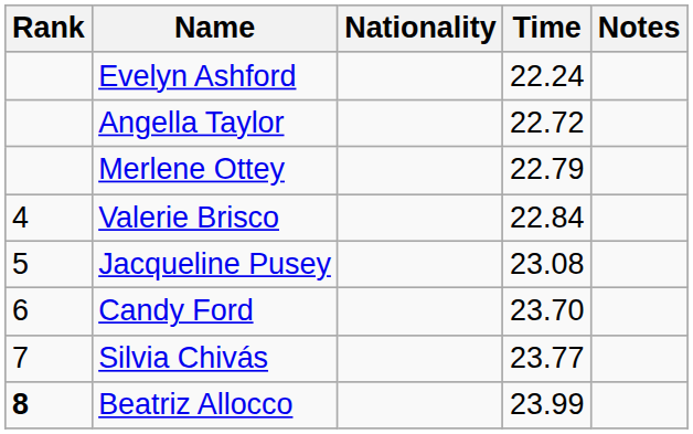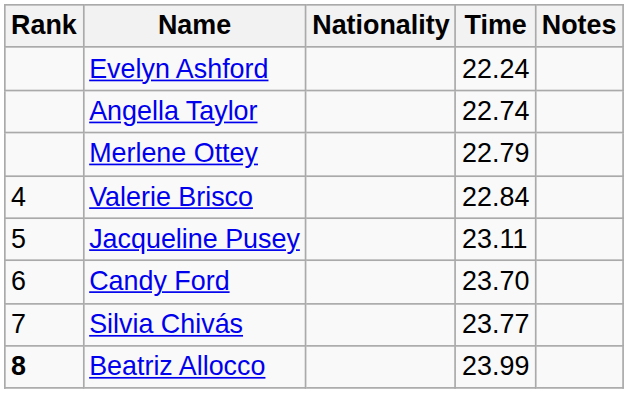Angella Taylor | Time: 22.72 -> 22.74
Jacqueline Pusey | Time: 23.08 -> 23.11
